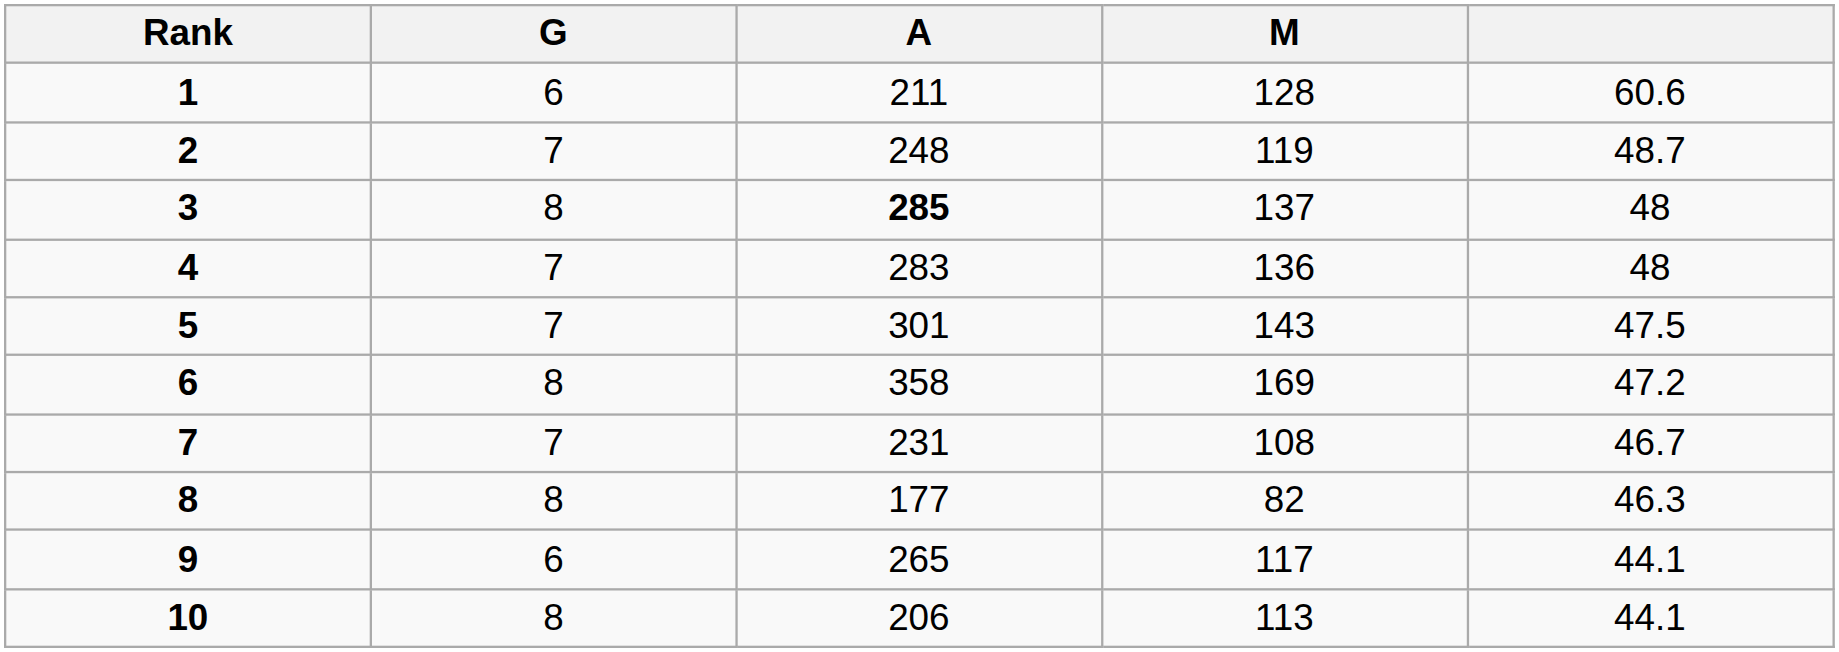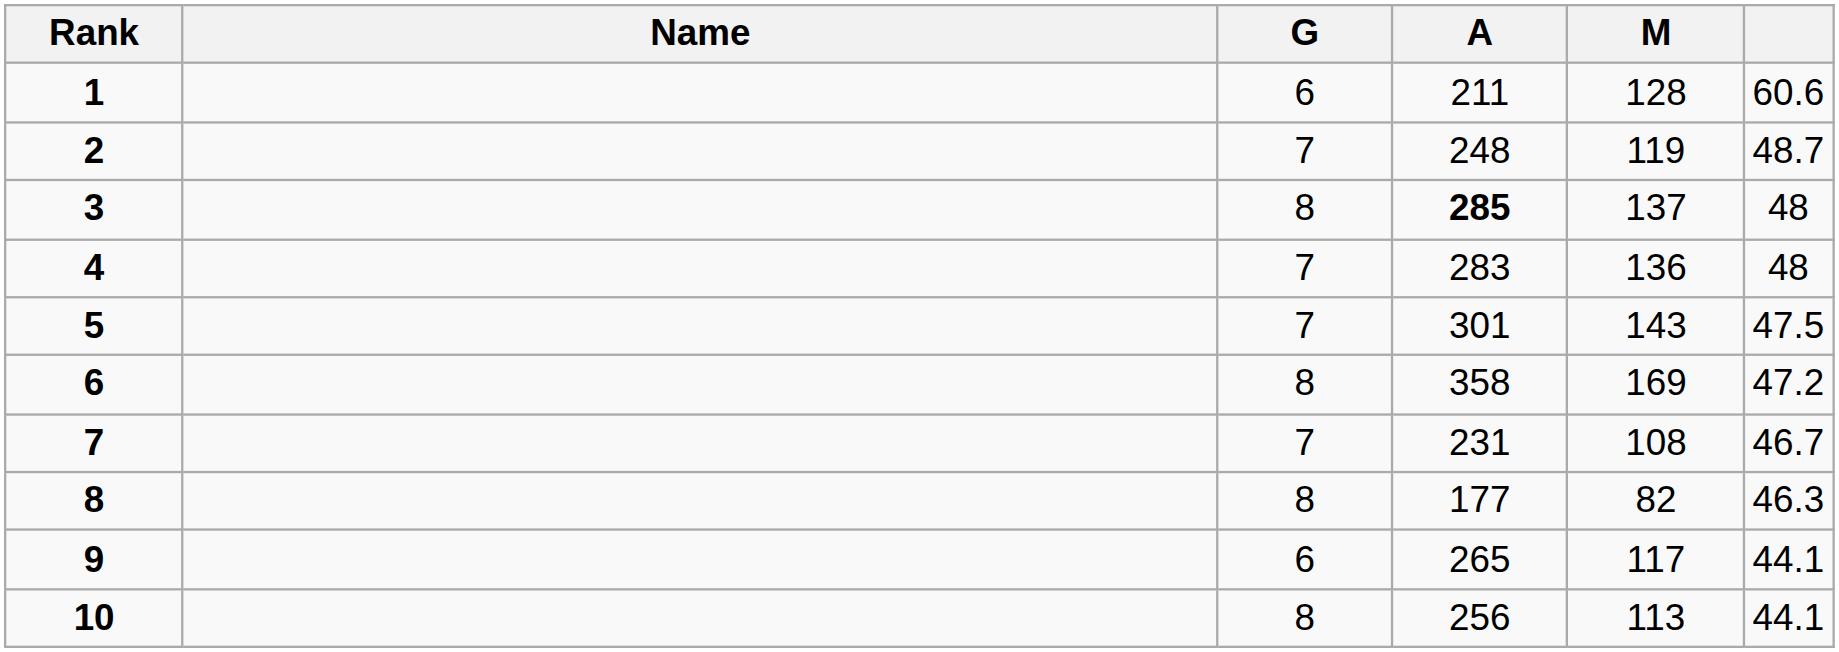+ column: Name
10 | A: 206 -> 256
